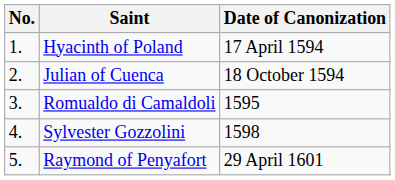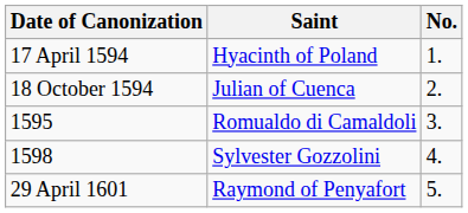columns swapped: No. <-> Date of Canonization
